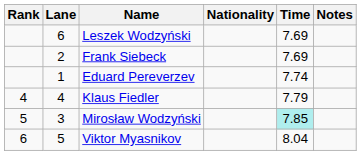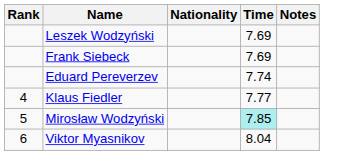- column: Lane | 6 | 2 | 1 | 4 | 3 | 5
Klaus Fiedler | Time: 7.79 -> 7.77
